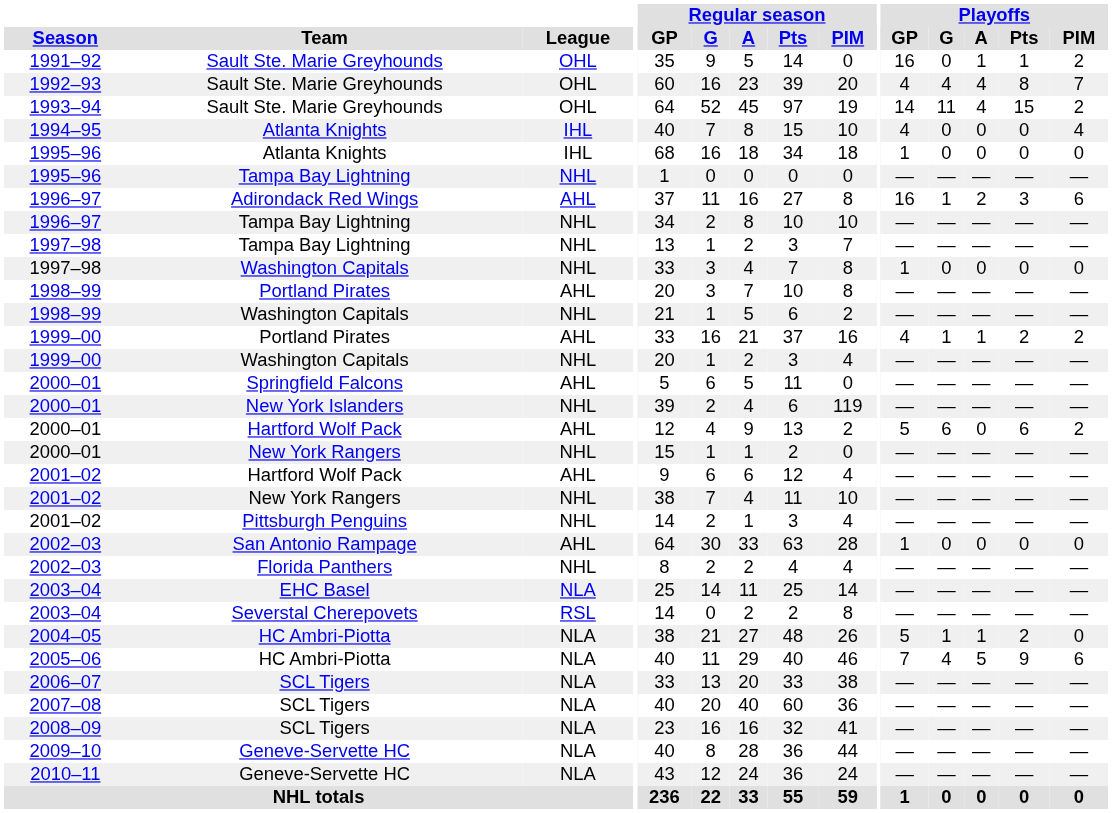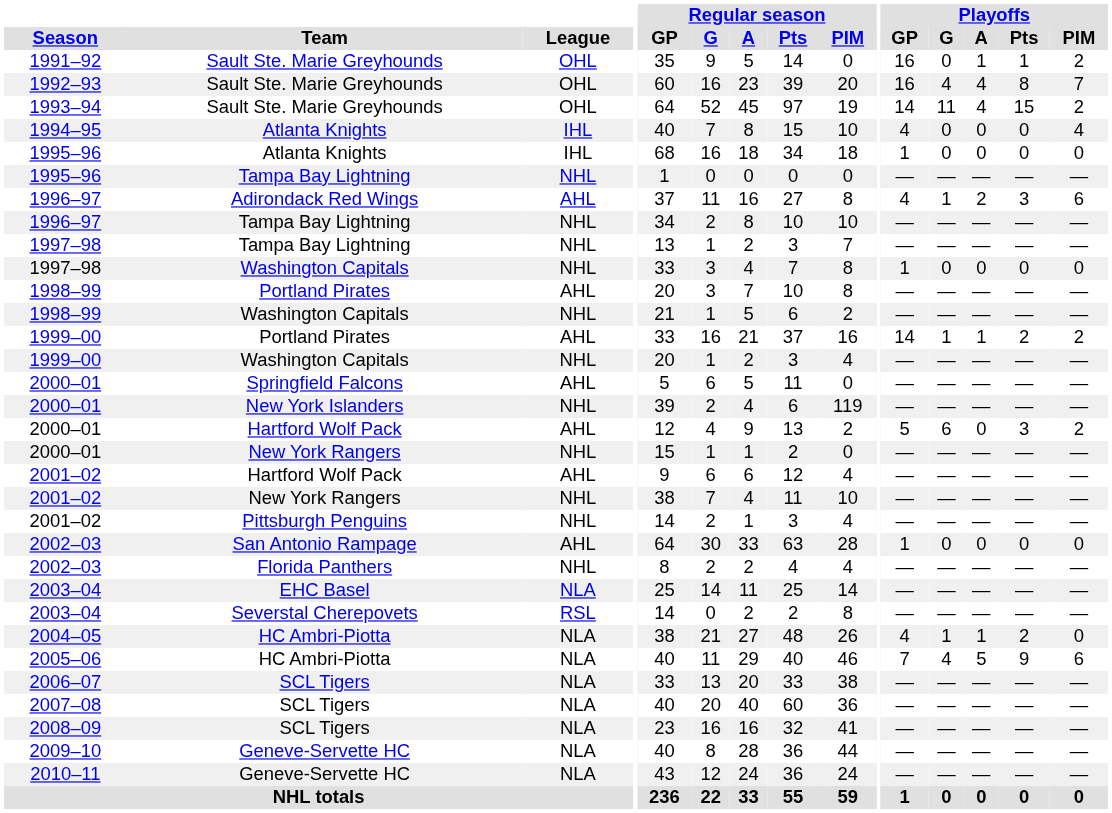1992–93 | Playoffs / GP: 4 -> 16
1996–97 / Adirondack Red Wings | Playoffs / GP: 16 -> 4
1999–00 / Portland Pirates | Playoffs / GP: 4 -> 14
2000–01 / Hartford Wolf Pack | Playoffs / Pts: 6 -> 3
2004–05 | Playoffs / GP: 5 -> 4
